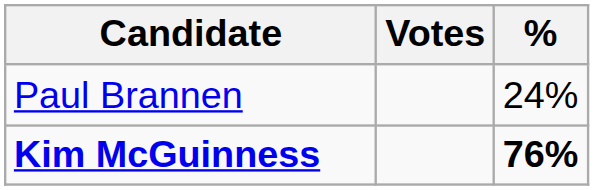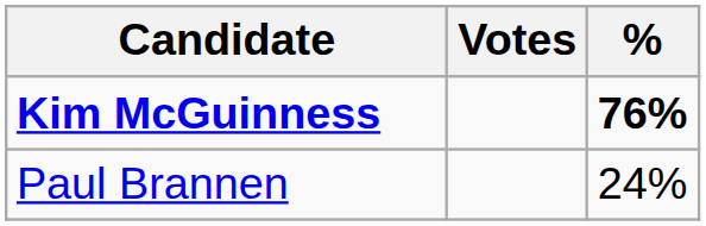rows swapped: Kim McGuinness <-> Paul Brannen
